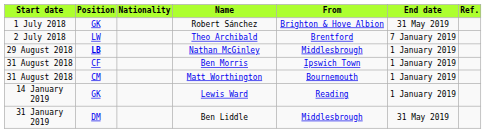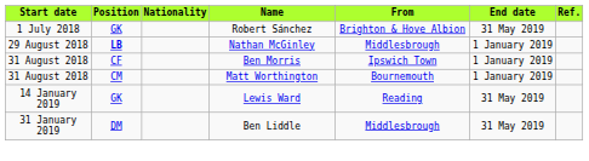- row: 2 July 2018 | LW | Theo Archibald | Brentford | 7 January 2019
Lewis Ward | End date: 1 January 2019 -> 31 May 2019
